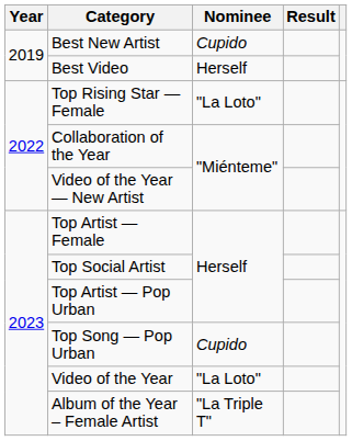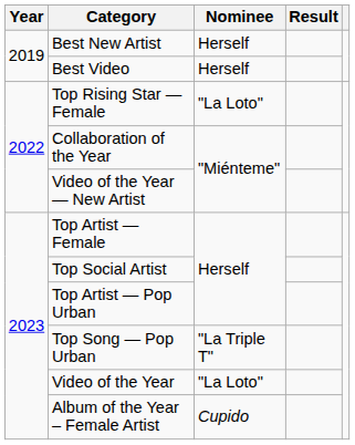Best New Artist | Nominee: Cupido -> Herself
Top Song — Pop Urban | Nominee: Cupido -> "La Triple T"
Album of the Year – Female Artist | Nominee: "La Triple T" -> Cupido
